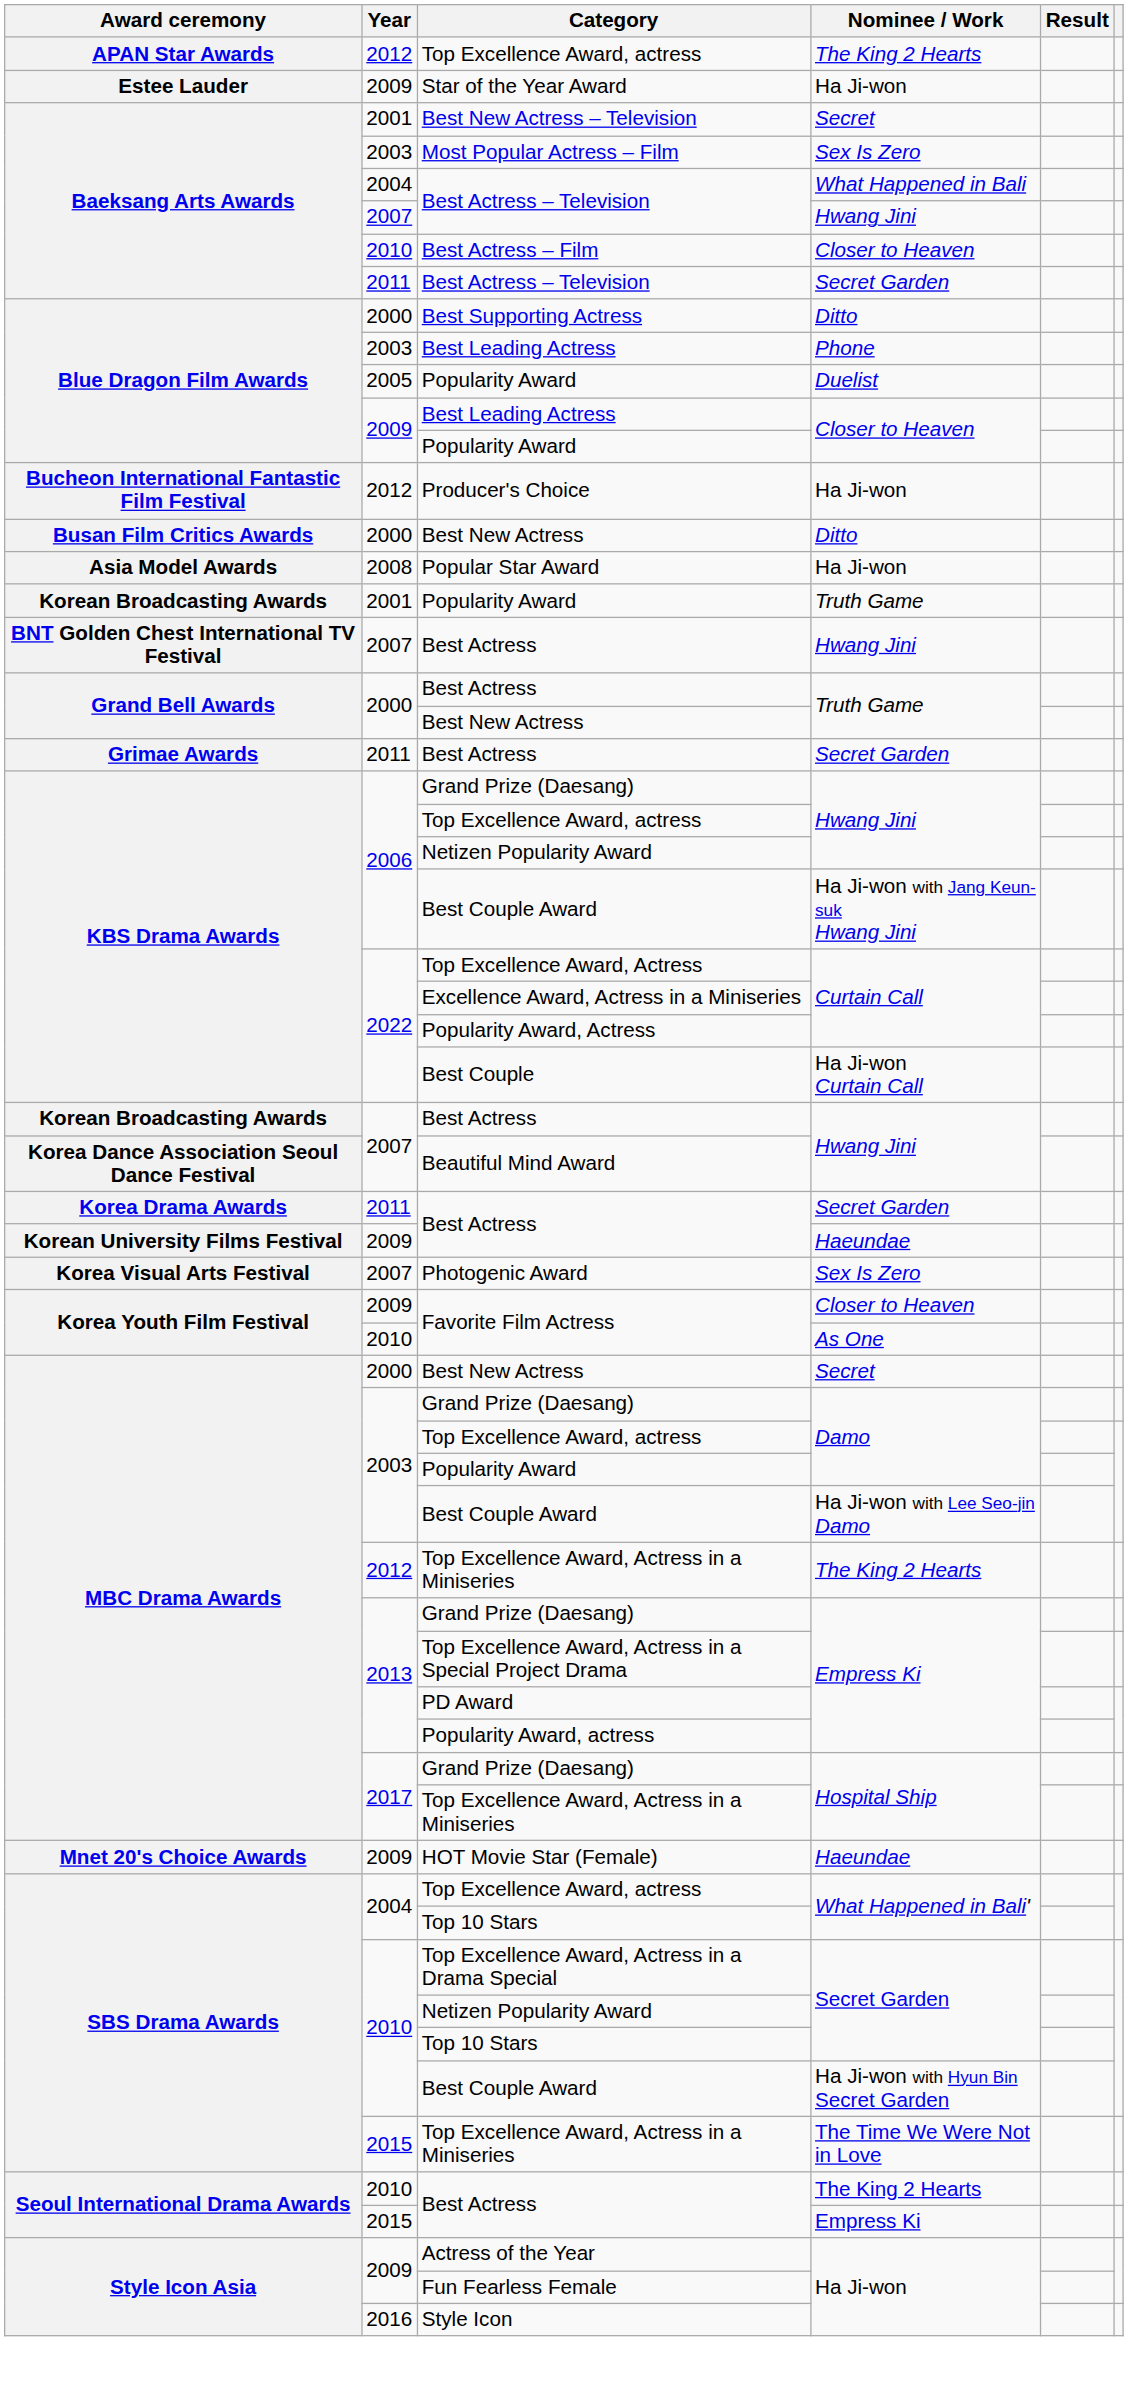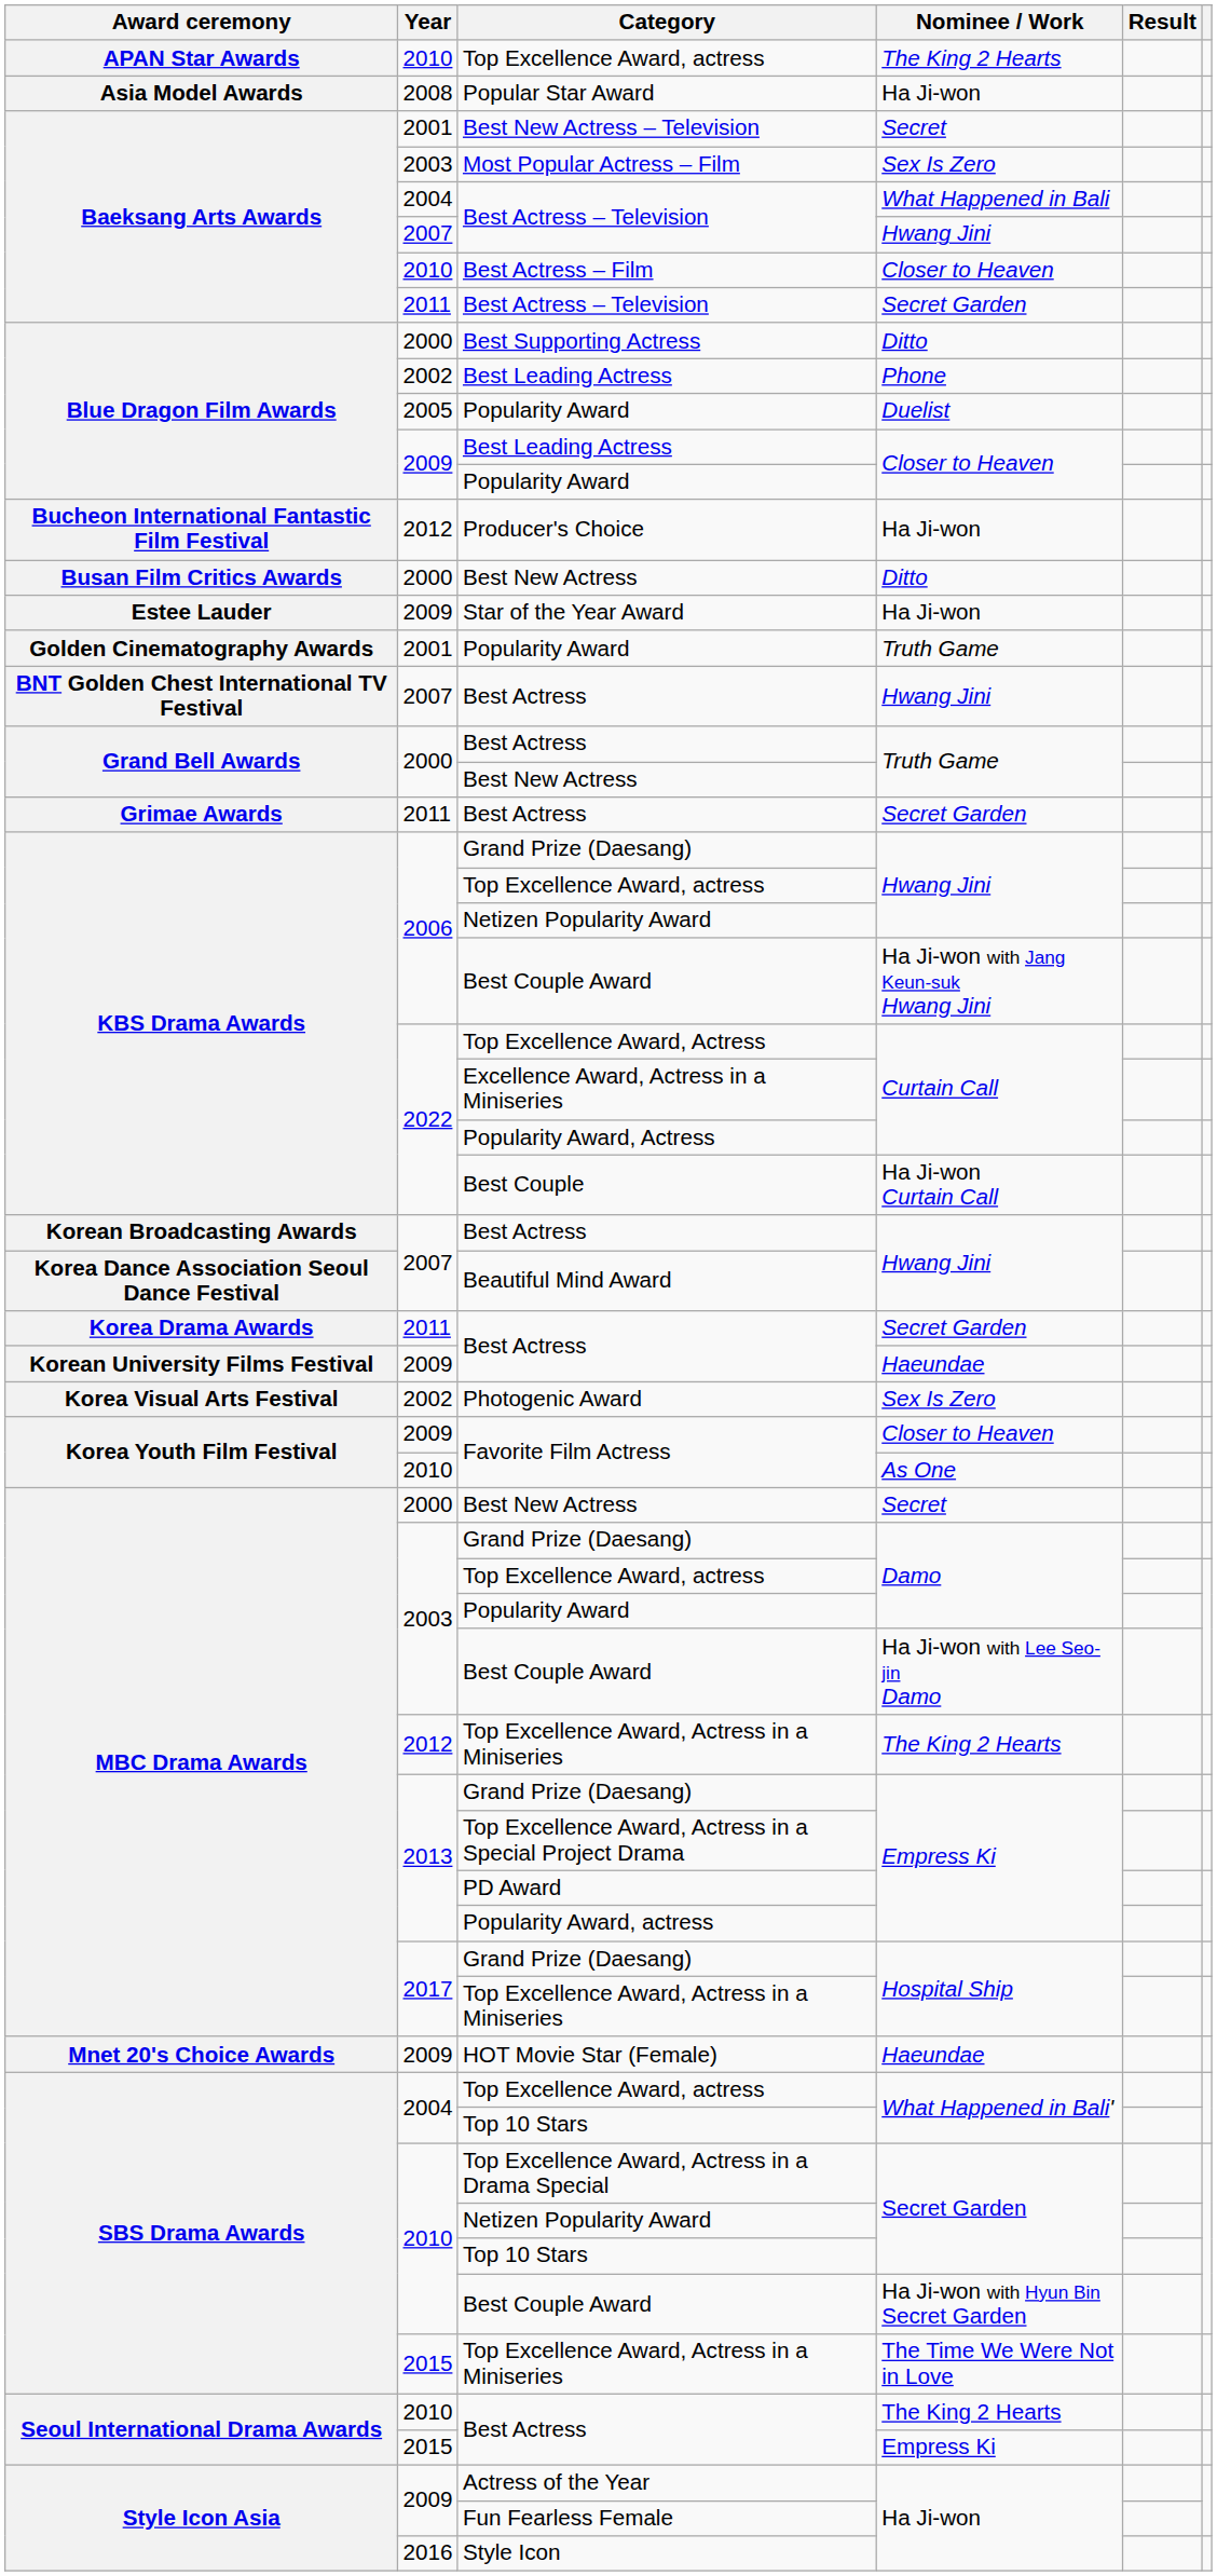Top Excellence Award, actress / The King 2 Hearts | Year: 2012 -> 2010
rows swapped: Popular Star Award <-> Star of the Year Award
Best Leading Actress / Phone | Year: 2003 -> 2002
Popularity Award / Truth Game | Award ceremony: Korean Broadcasting Awards -> Golden Cinematography Awards
Photogenic Award | Year: 2007 -> 2002
